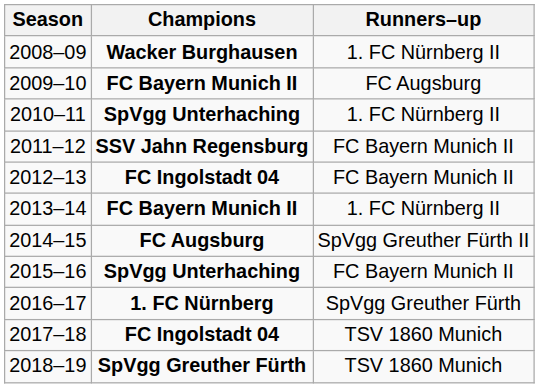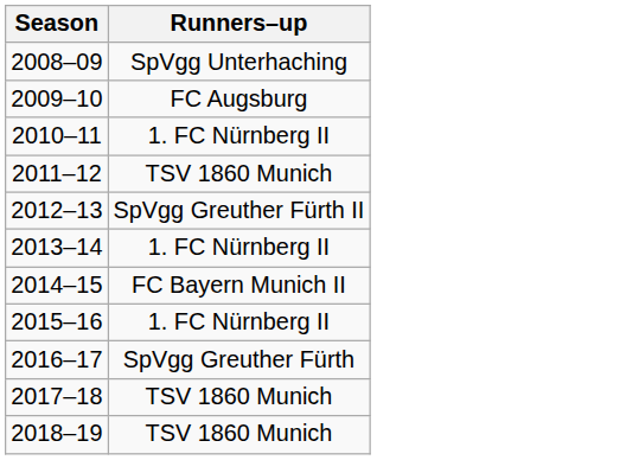- column: Champions | Wacker Burghausen | FC Bayern Munich II | SpVgg Unterhaching | SSV Jahn Regensburg | FC Ingolstadt 04 | FC Bayern Munich II | FC Augsburg | SpVgg Unterhaching | 1. FC Nürnberg | FC Ingolstadt 04 | SpVgg Greuther Fürth
2008–09 | Runners–up: 1. FC Nürnberg II -> SpVgg Unterhaching
2011–12 | Runners–up: FC Bayern Munich II -> TSV 1860 Munich
2012–13 | Runners–up: FC Bayern Munich II -> SpVgg Greuther Fürth II
2014–15 | Runners–up: SpVgg Greuther Fürth II -> FC Bayern Munich II
2015–16 | Runners–up: FC Bayern Munich II -> 1. FC Nürnberg II
